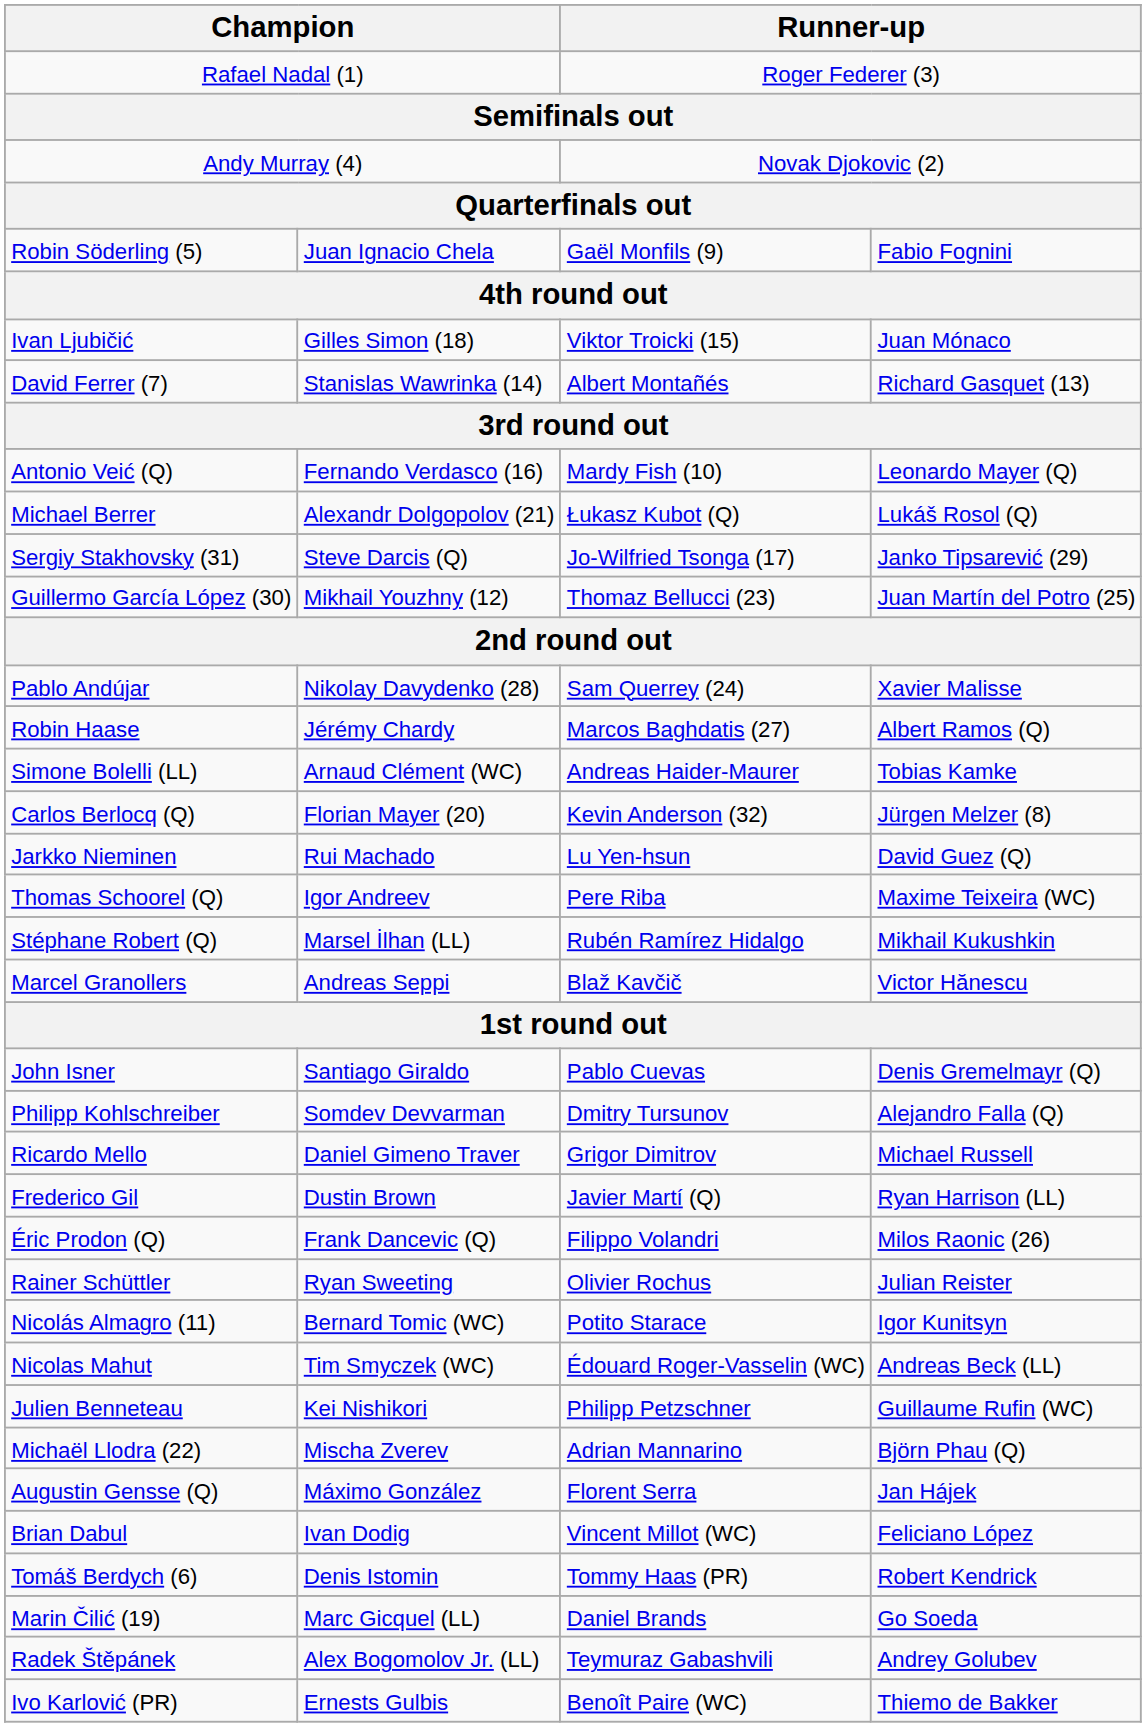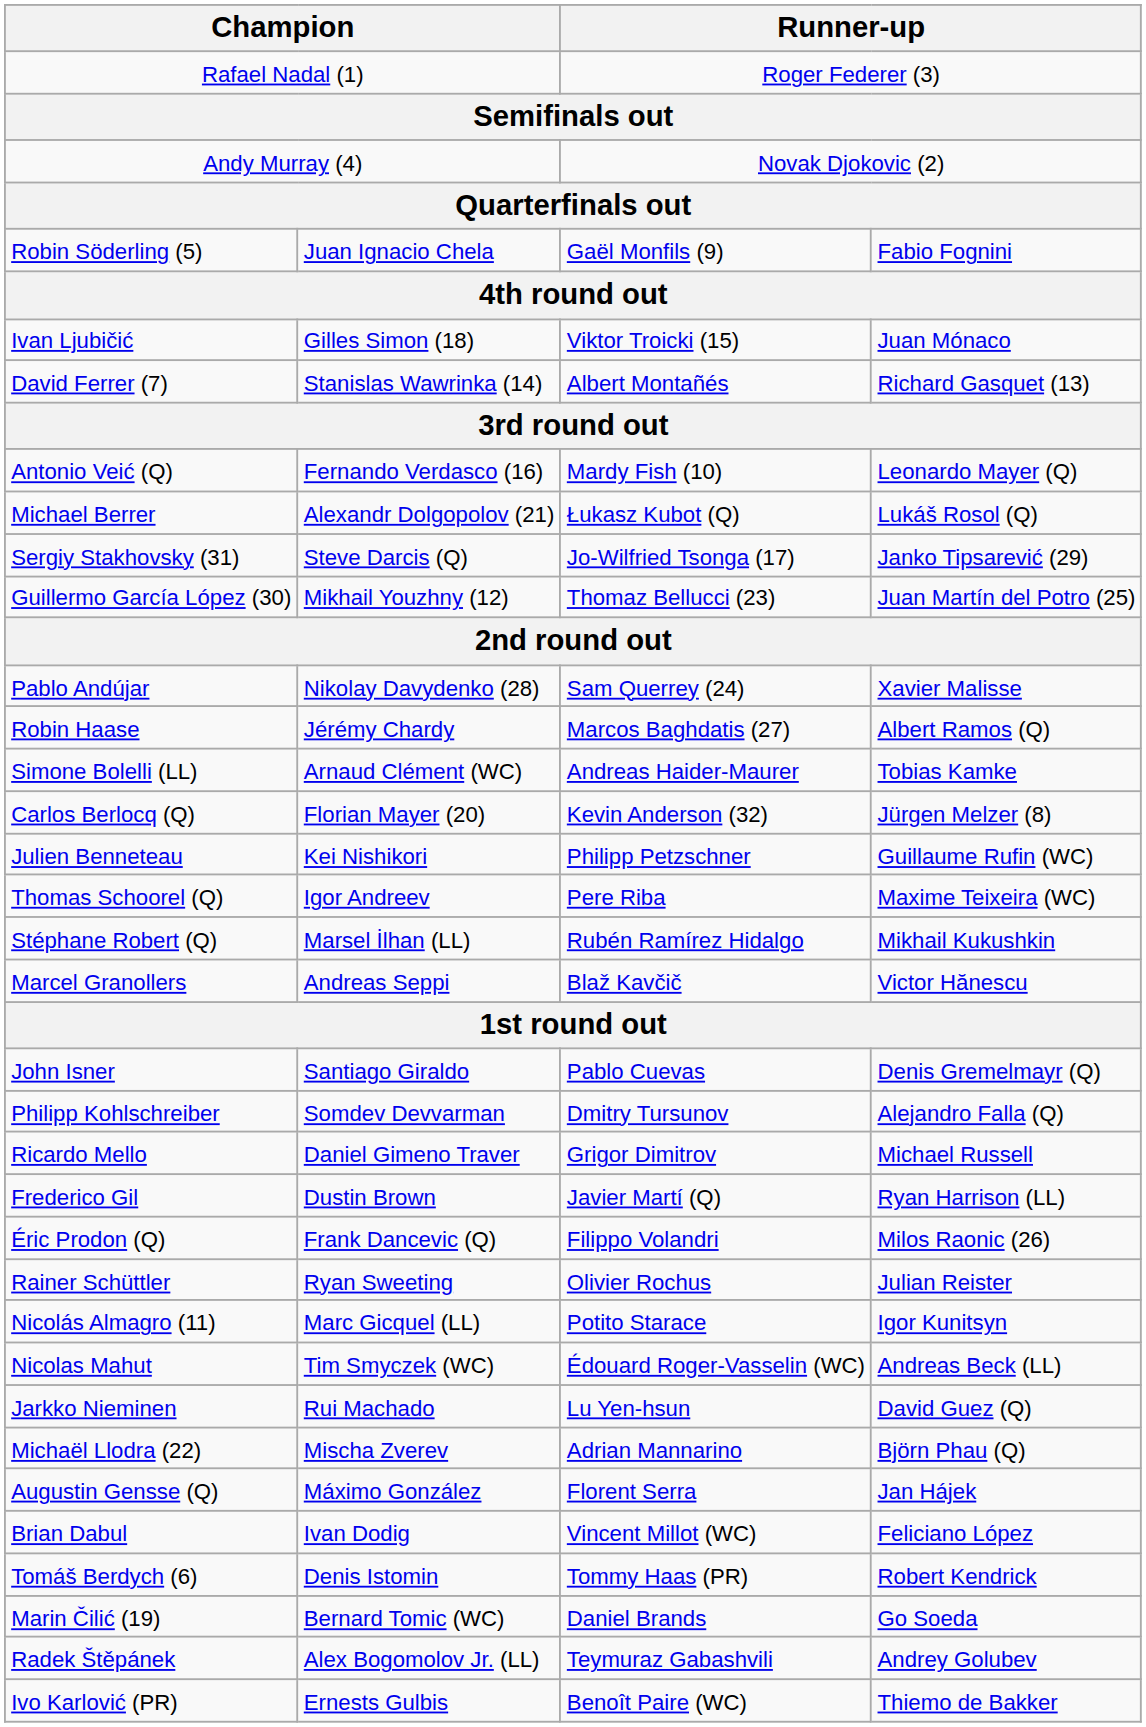rows swapped: Julien Benneteau <-> Jarkko Nieminen
Nicolás Almagro (11) | column 2: Bernard Tomic (WC) -> Marc Gicquel (LL)
Marin Čilić (19) | column 2: Marc Gicquel (LL) -> Bernard Tomic (WC)
